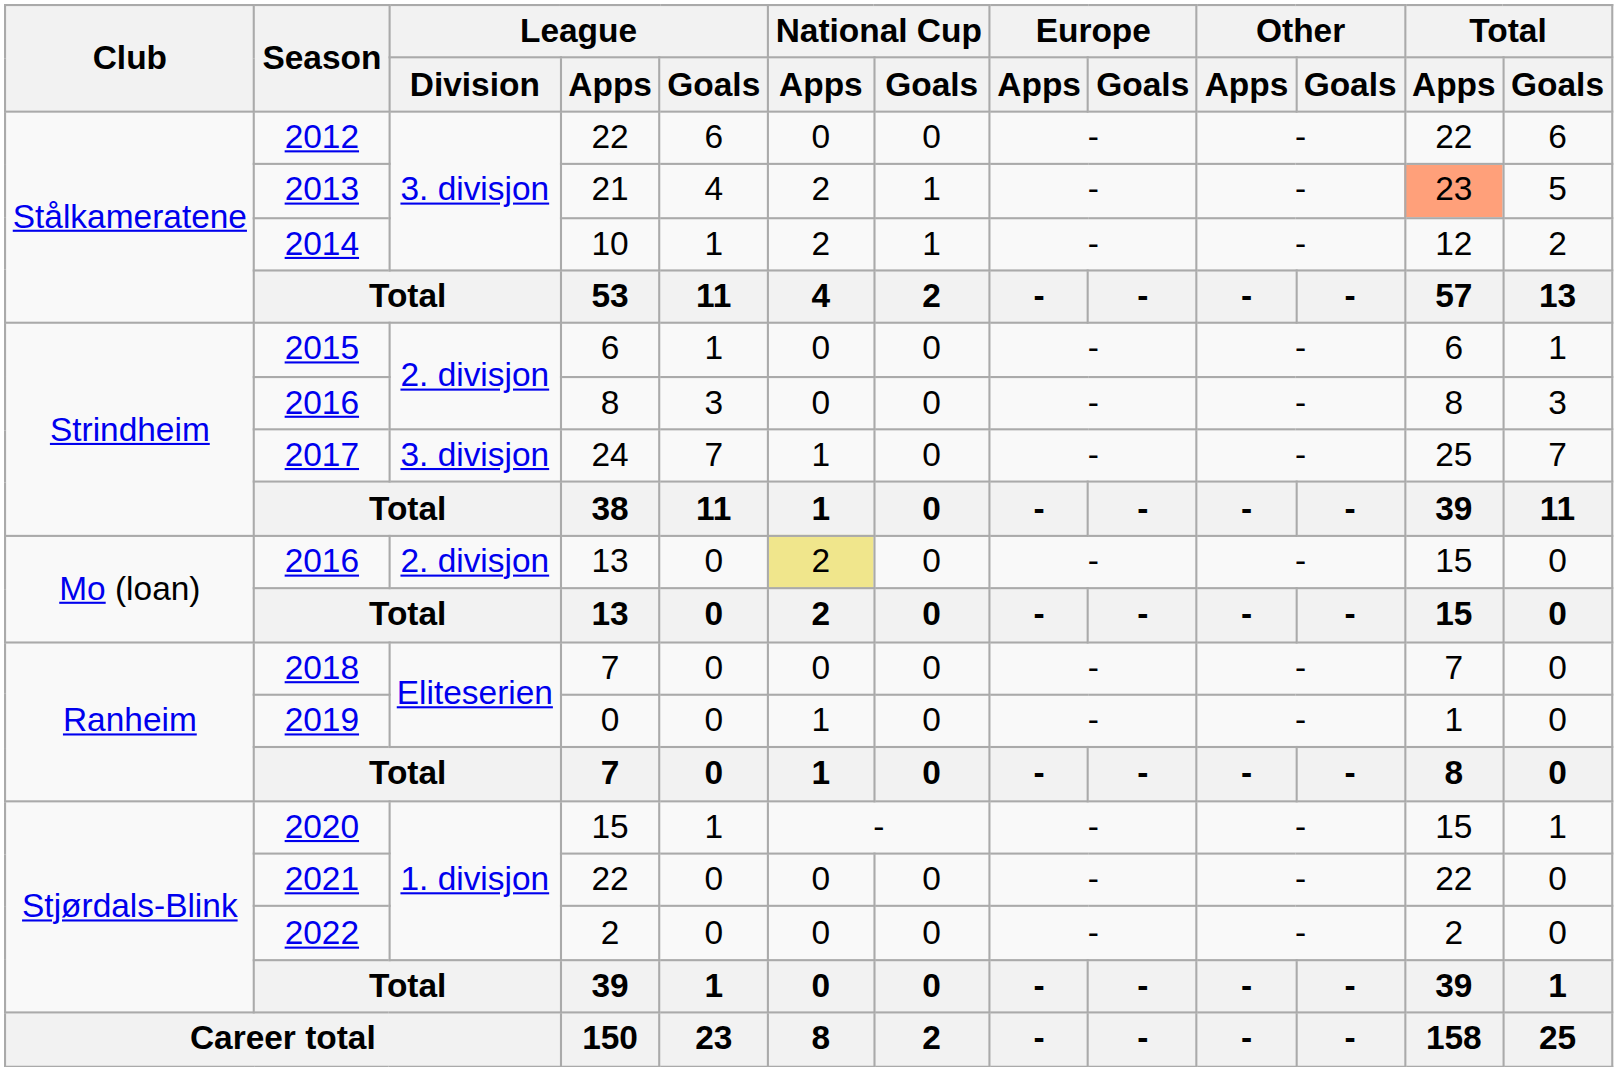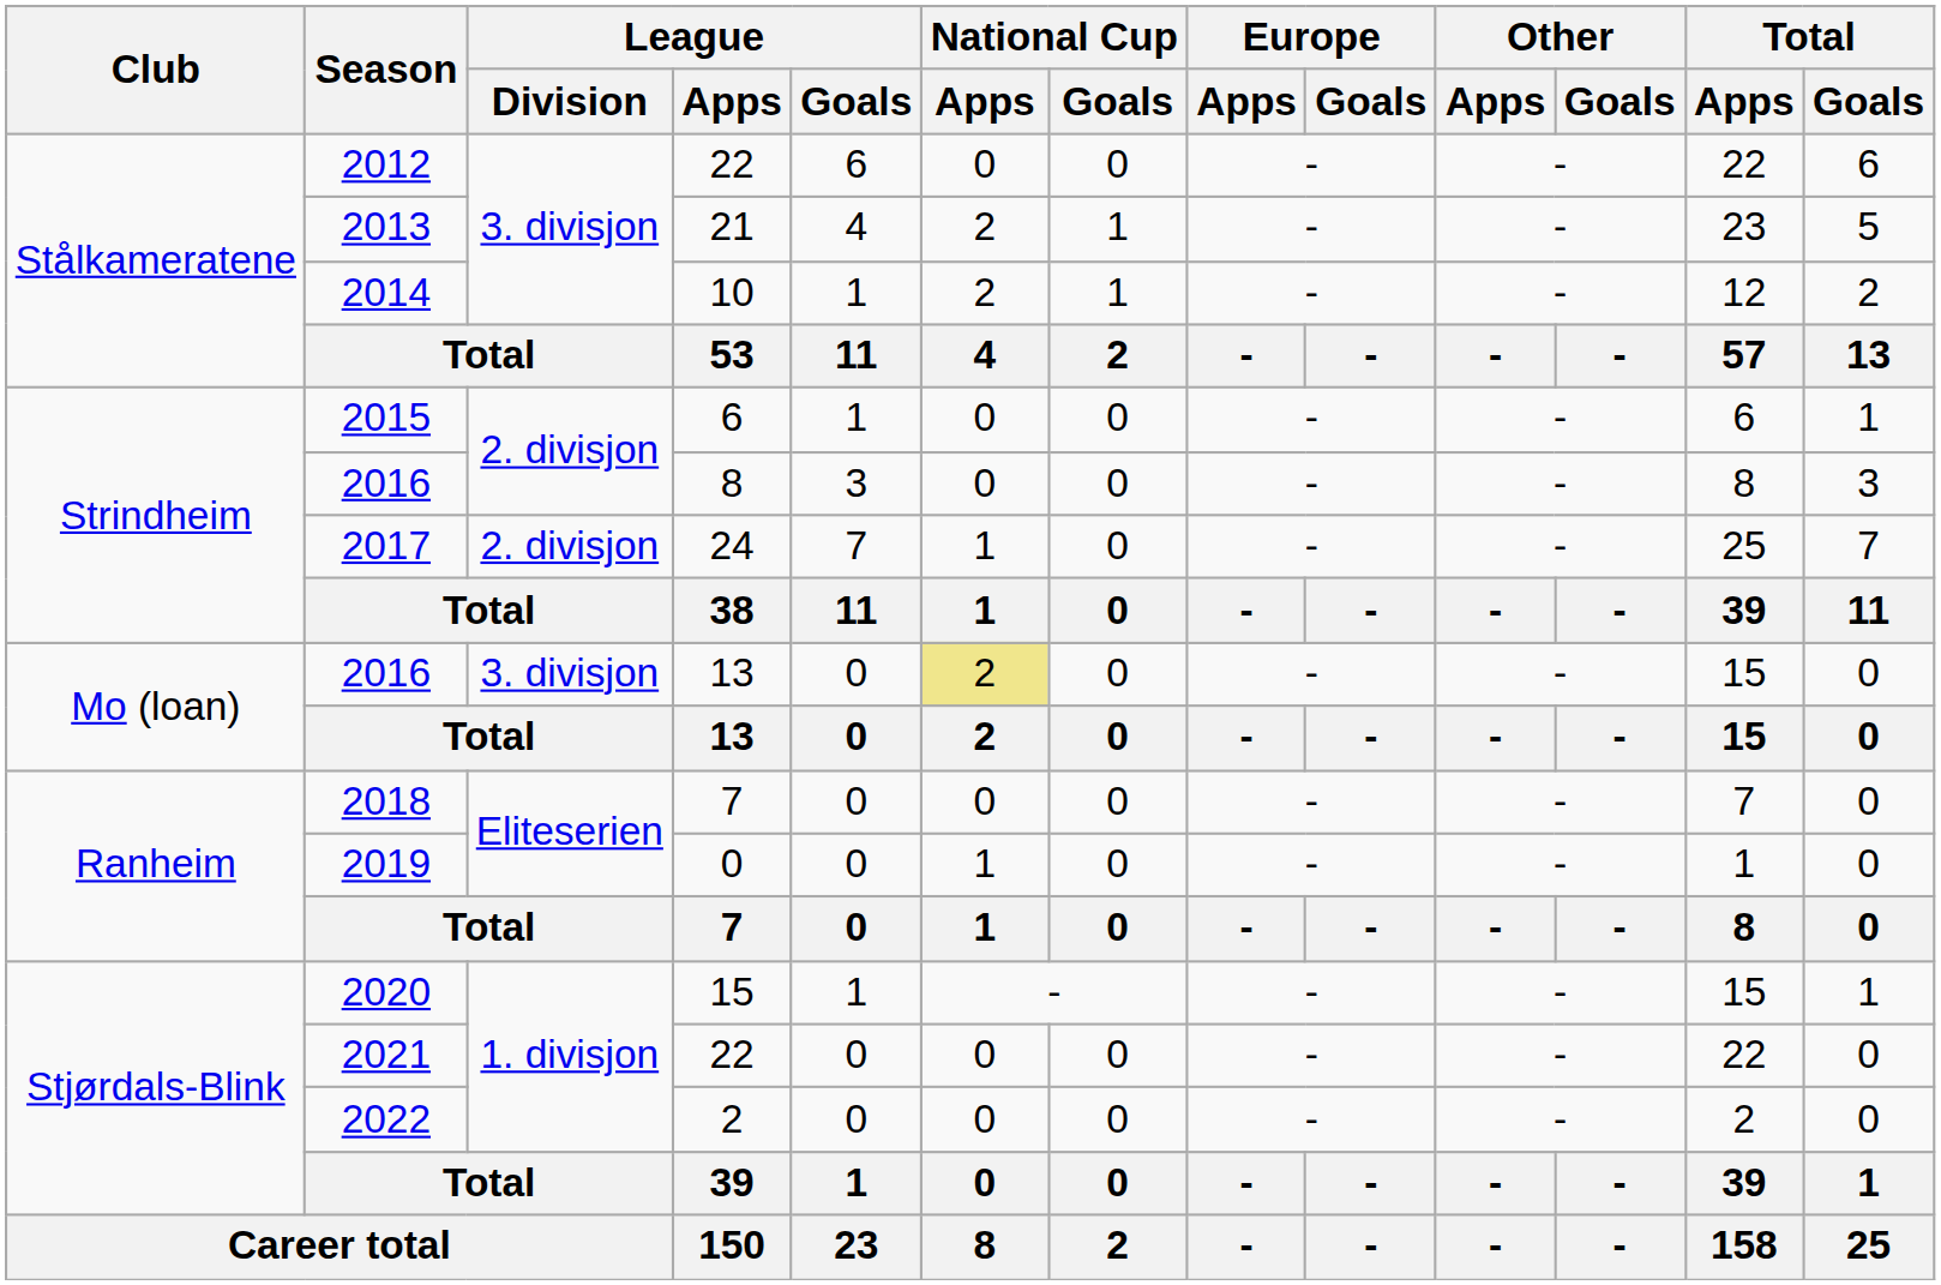2013 | Total / Apps: lightsalmon background -> no background
2017 | League / Division: 3. divisjon -> 2. divisjon
2016 / 13 | League / Division: 2. divisjon -> 3. divisjon
